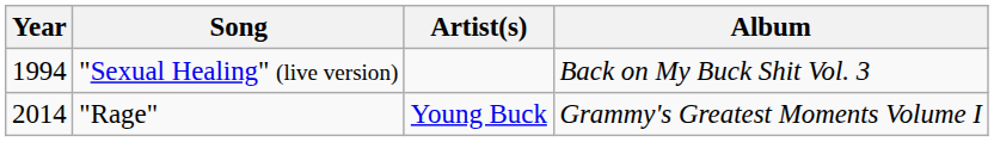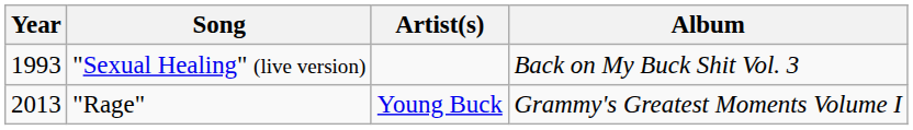"Sexual Healing" (live version) | Year: 1994 -> 1993
"Rage" | Year: 2014 -> 2013
